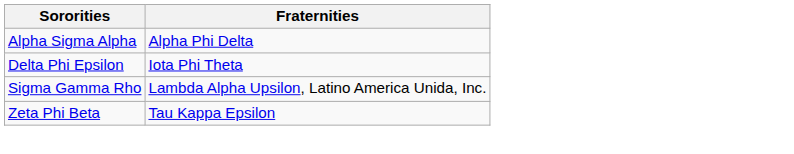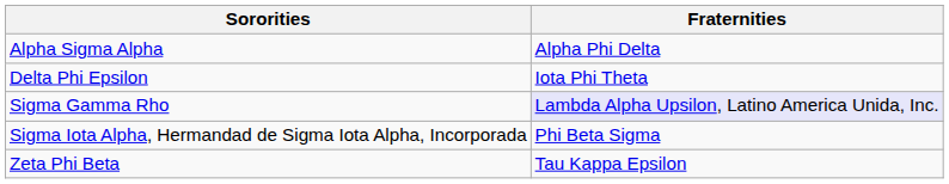Sigma Gamma Rho | Fraternities: no background -> lavender background
+ row: Sigma Iota Alpha, Hermandad de Sigma Iota Alpha, Incorporada | Phi Beta Sigma
